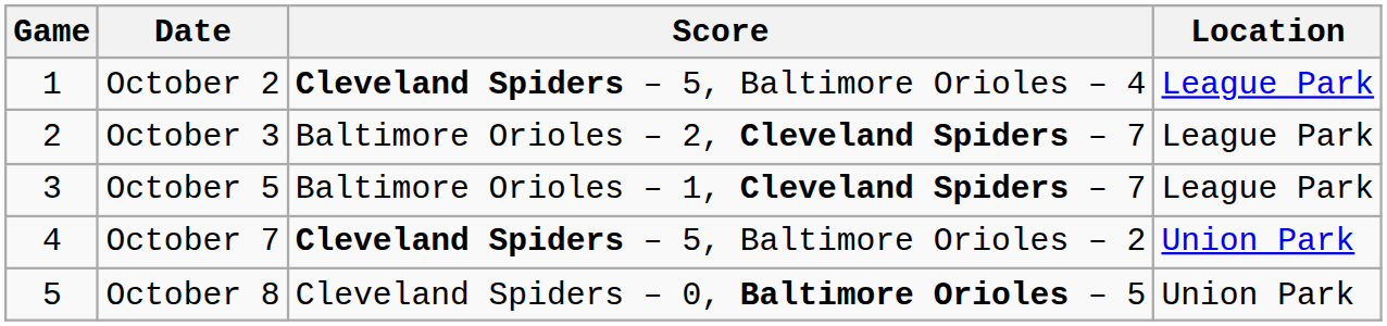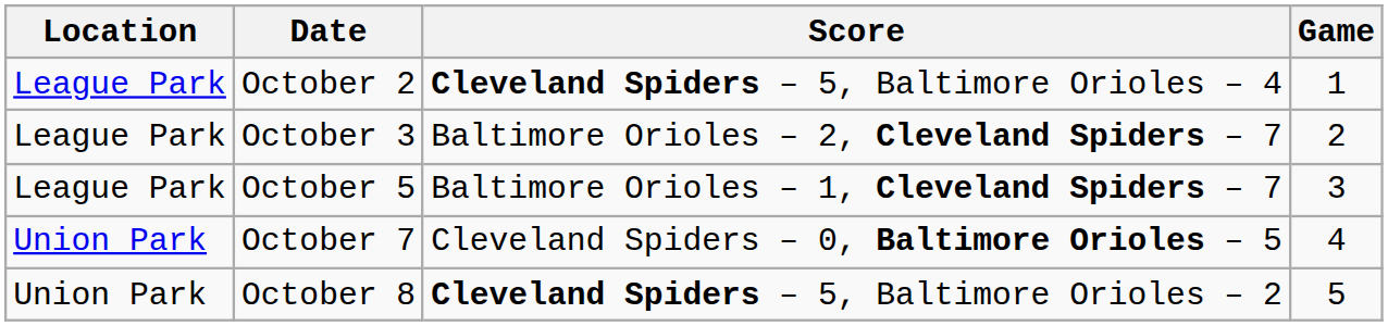columns swapped: Game <-> Location
October 7 | Score: Cleveland Spiders – 5, Baltimore Orioles – 2 -> Cleveland Spiders – 0, Baltimore Orioles – 5
October 8 | Score: Cleveland Spiders – 0, Baltimore Orioles – 5 -> Cleveland Spiders – 5, Baltimore Orioles – 2
